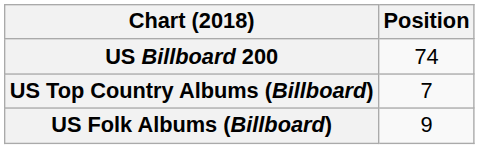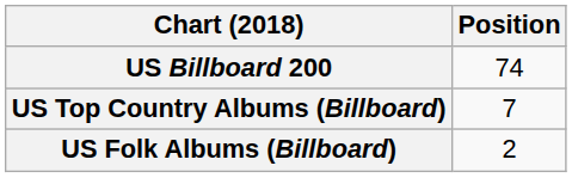US Folk Albums (Billboard) | Position: 9 -> 2
